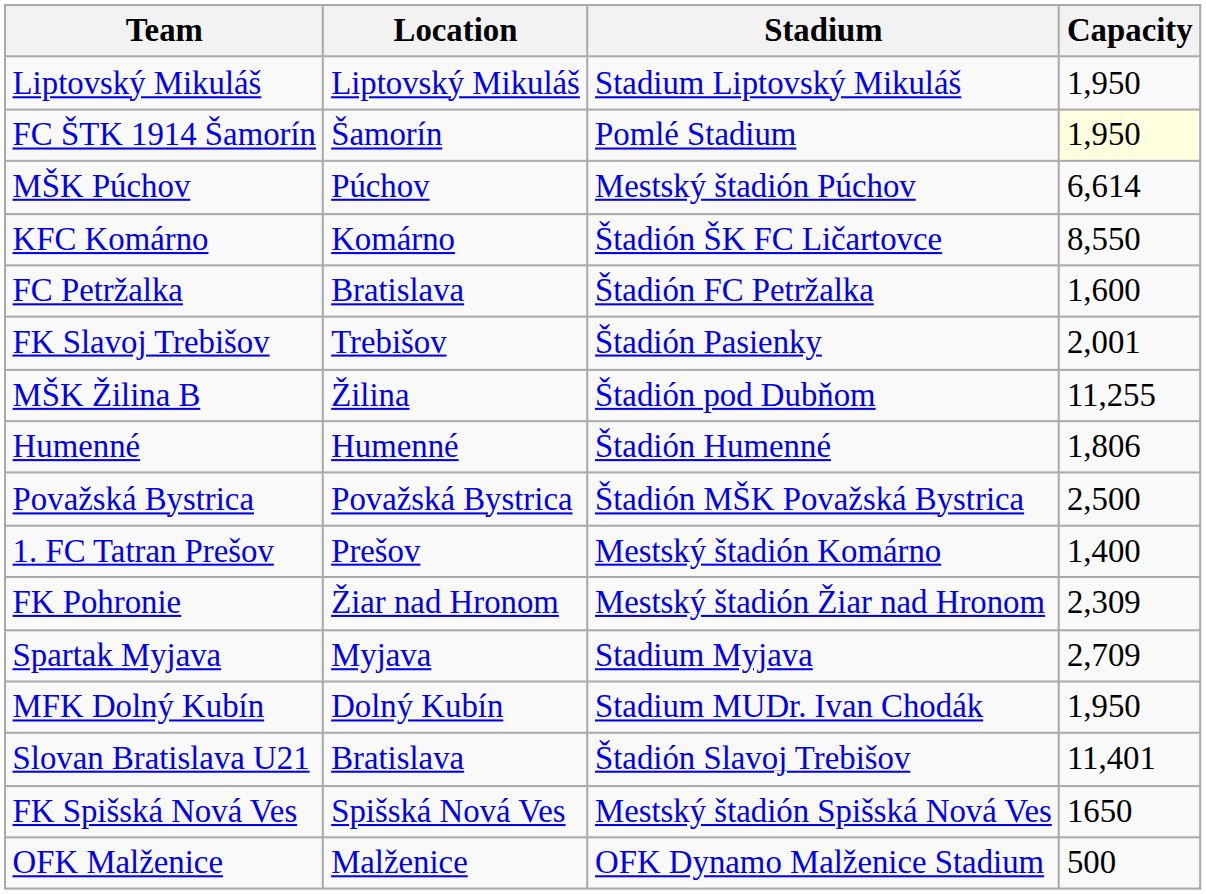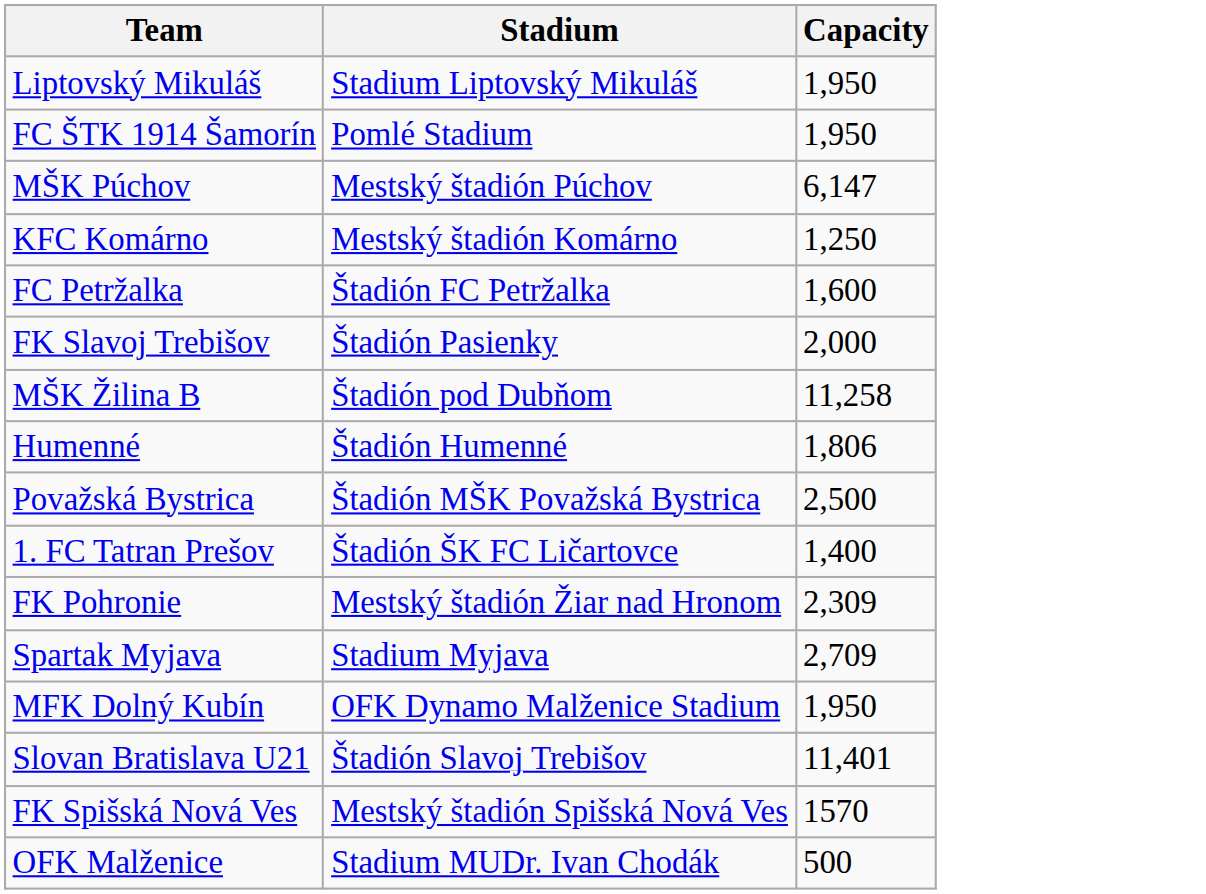- column: Location | Liptovský Mikuláš | Šamorín | Púchov | Komárno | Bratislava | Trebišov | Žilina | Humenné | Považská Bystrica | Prešov | Žiar nad Hronom | Myjava | Dolný Kubín | Bratislava | Spišská Nová Ves | Malženice
FC ŠTK 1914 Šamorín | Capacity: lightyellow background -> no background
MŠK Púchov | Capacity: 6,614 -> 6,147
KFC Komárno | Stadium: Štadión ŠK FC Ličartovce -> Mestský štadión Komárno
KFC Komárno | Capacity: 8,550 -> 1,250
FK Slavoj Trebišov | Capacity: 2,001 -> 2,000
MŠK Žilina B | Capacity: 11,255 -> 11,258
1. FC Tatran Prešov | Stadium: Mestský štadión Komárno -> Štadión ŠK FC Ličartovce
MFK Dolný Kubín | Stadium: Stadium MUDr. Ivan Chodák -> OFK Dynamo Malženice Stadium
FK Spišská Nová Ves | Capacity: 1650 -> 1570
OFK Malženice | Stadium: OFK Dynamo Malženice Stadium -> Stadium MUDr. Ivan Chodák
